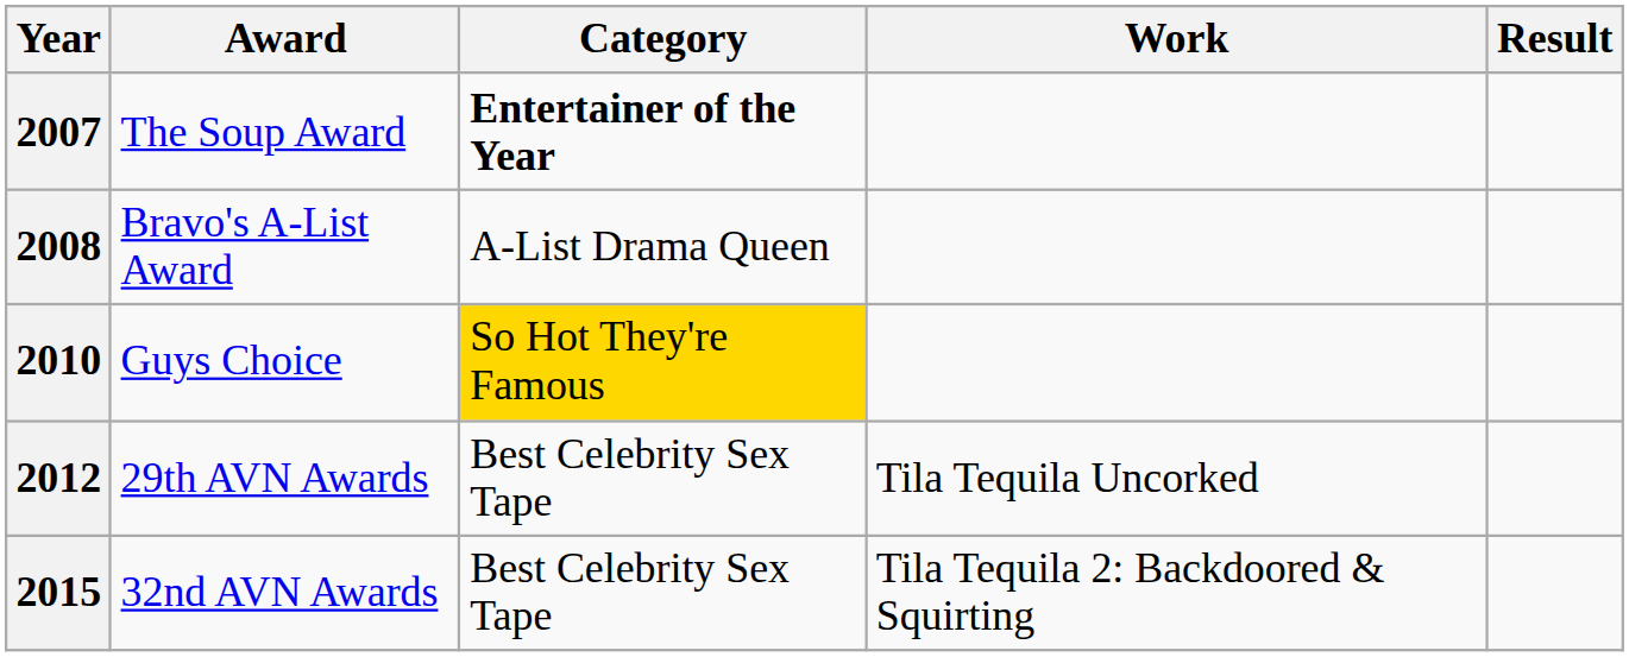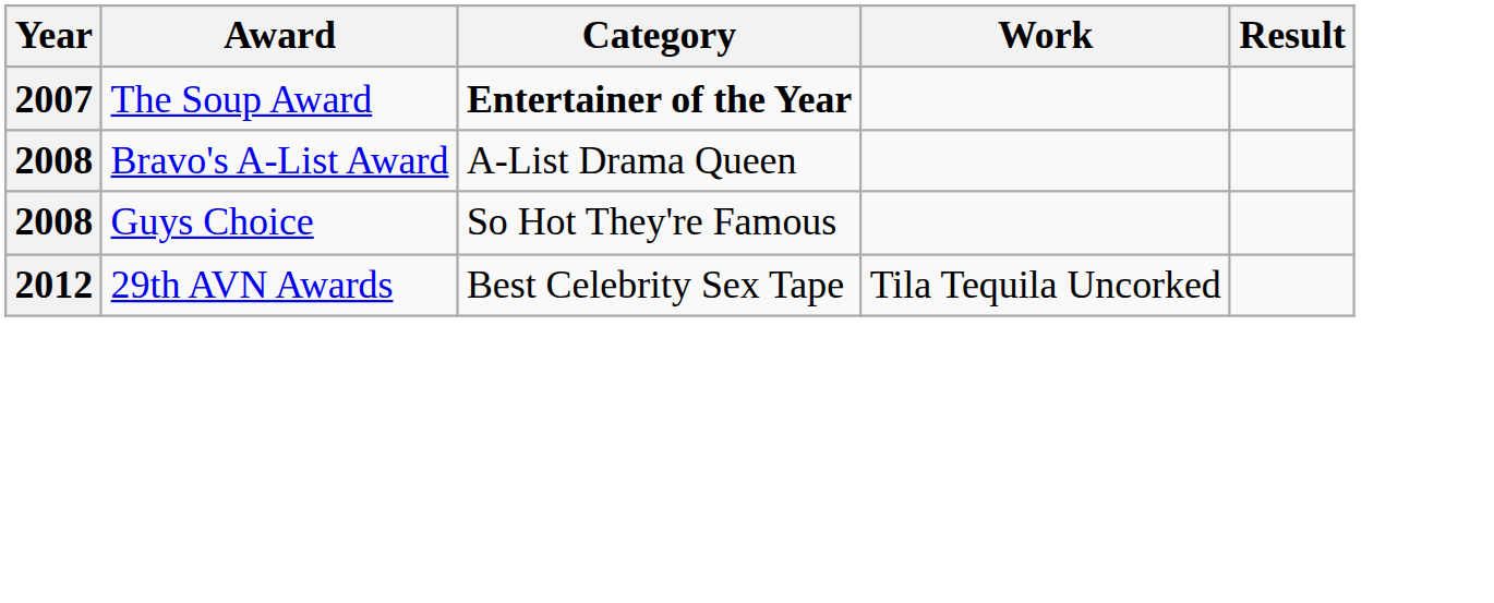Guys Choice | Year: 2010 -> 2008
Guys Choice | Category: gold background -> no background
- row: 2015 | 32nd AVN Awards | Best Celebrity Sex Tape | Tila Tequila 2: Backdoored & Squirting
